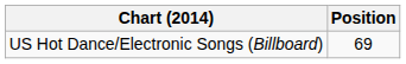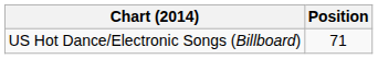US Hot Dance/Electronic Songs (Billboard) | Position: 69 -> 71
